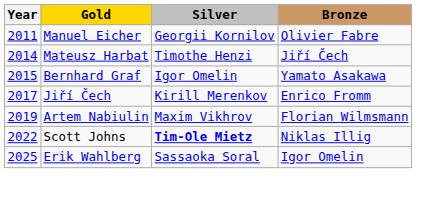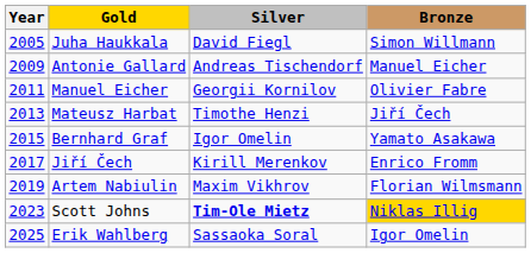+ row: 2005 | Juha Haukkala | David Fiegl | Simon Willmann
+ row: 2009 | Antonie Gallard | Andreas Tischendorf | Manuel Eicher
Mateusz Harbat | Year: 2014 -> 2013
Scott Johns | Year: 2022 -> 2023
Scott Johns | Bronze: no background -> gold background
